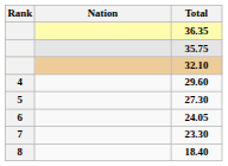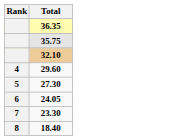- column: Nation
